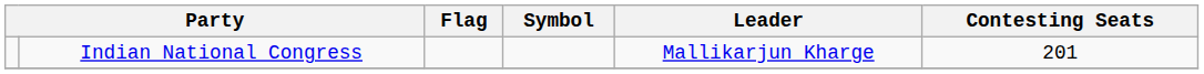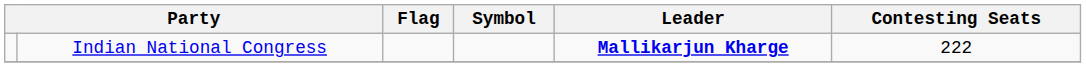Indian National Congress | Leader: normal -> bold
Indian National Congress | Contesting Seats: 201 -> 222
